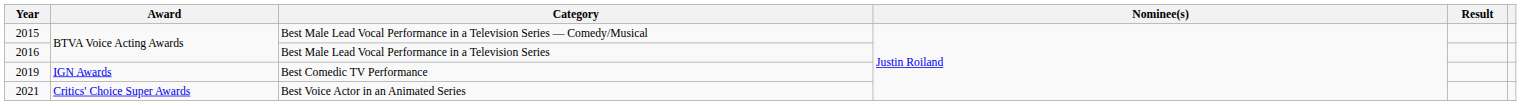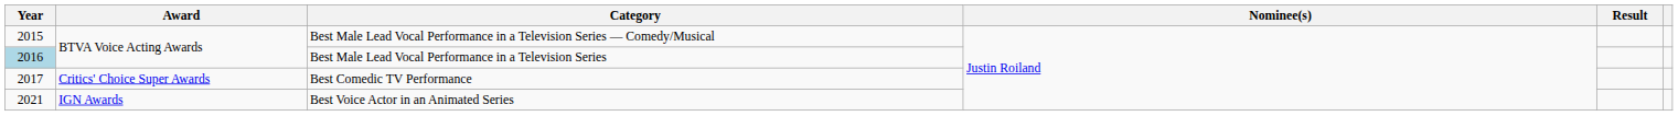Best Male Lead Vocal Performance in a Television Series | Year: no background -> lightblue background
Best Comedic TV Performance | Year: 2019 -> 2017
Best Comedic TV Performance | Award: IGN Awards -> Critics' Choice Super Awards
Best Voice Actor in an Animated Series | Award: Critics' Choice Super Awards -> IGN Awards
